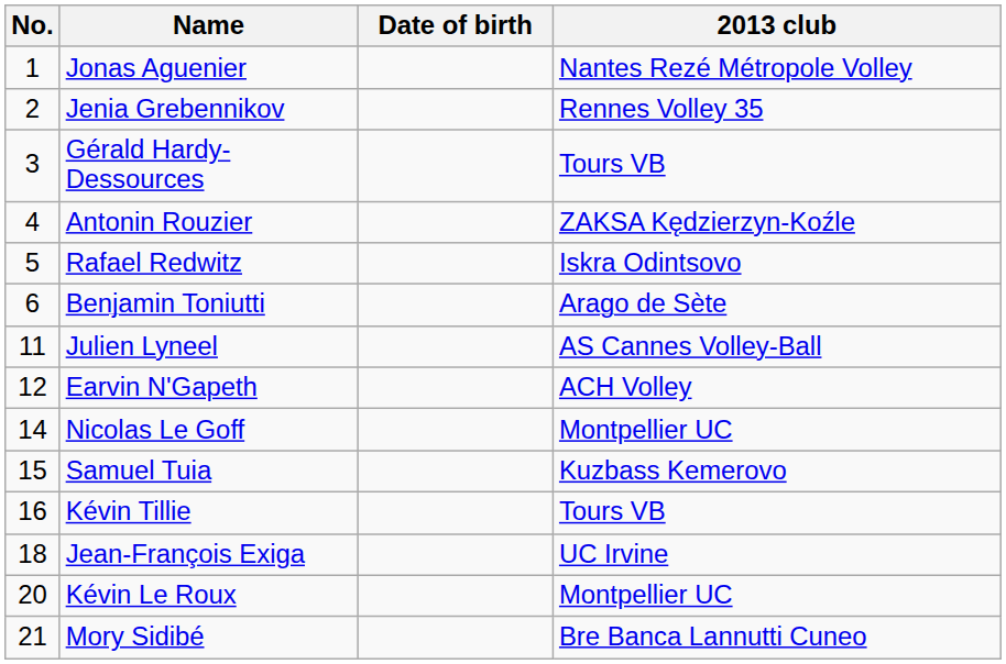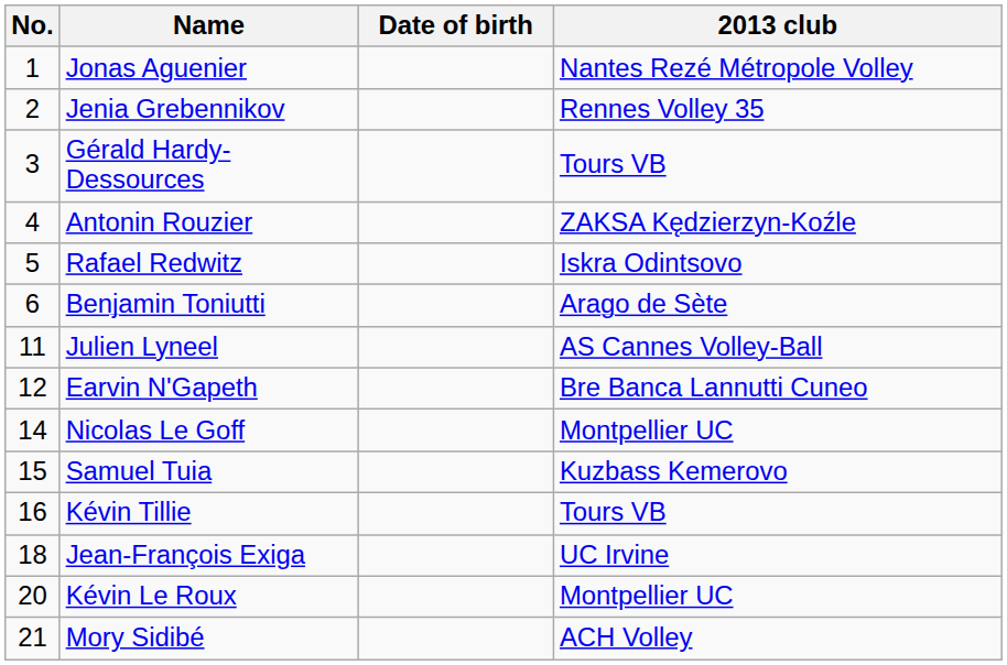Earvin N'Gapeth | 2013 club: ACH Volley -> Bre Banca Lannutti Cuneo
Mory Sidibé | 2013 club: Bre Banca Lannutti Cuneo -> ACH Volley
